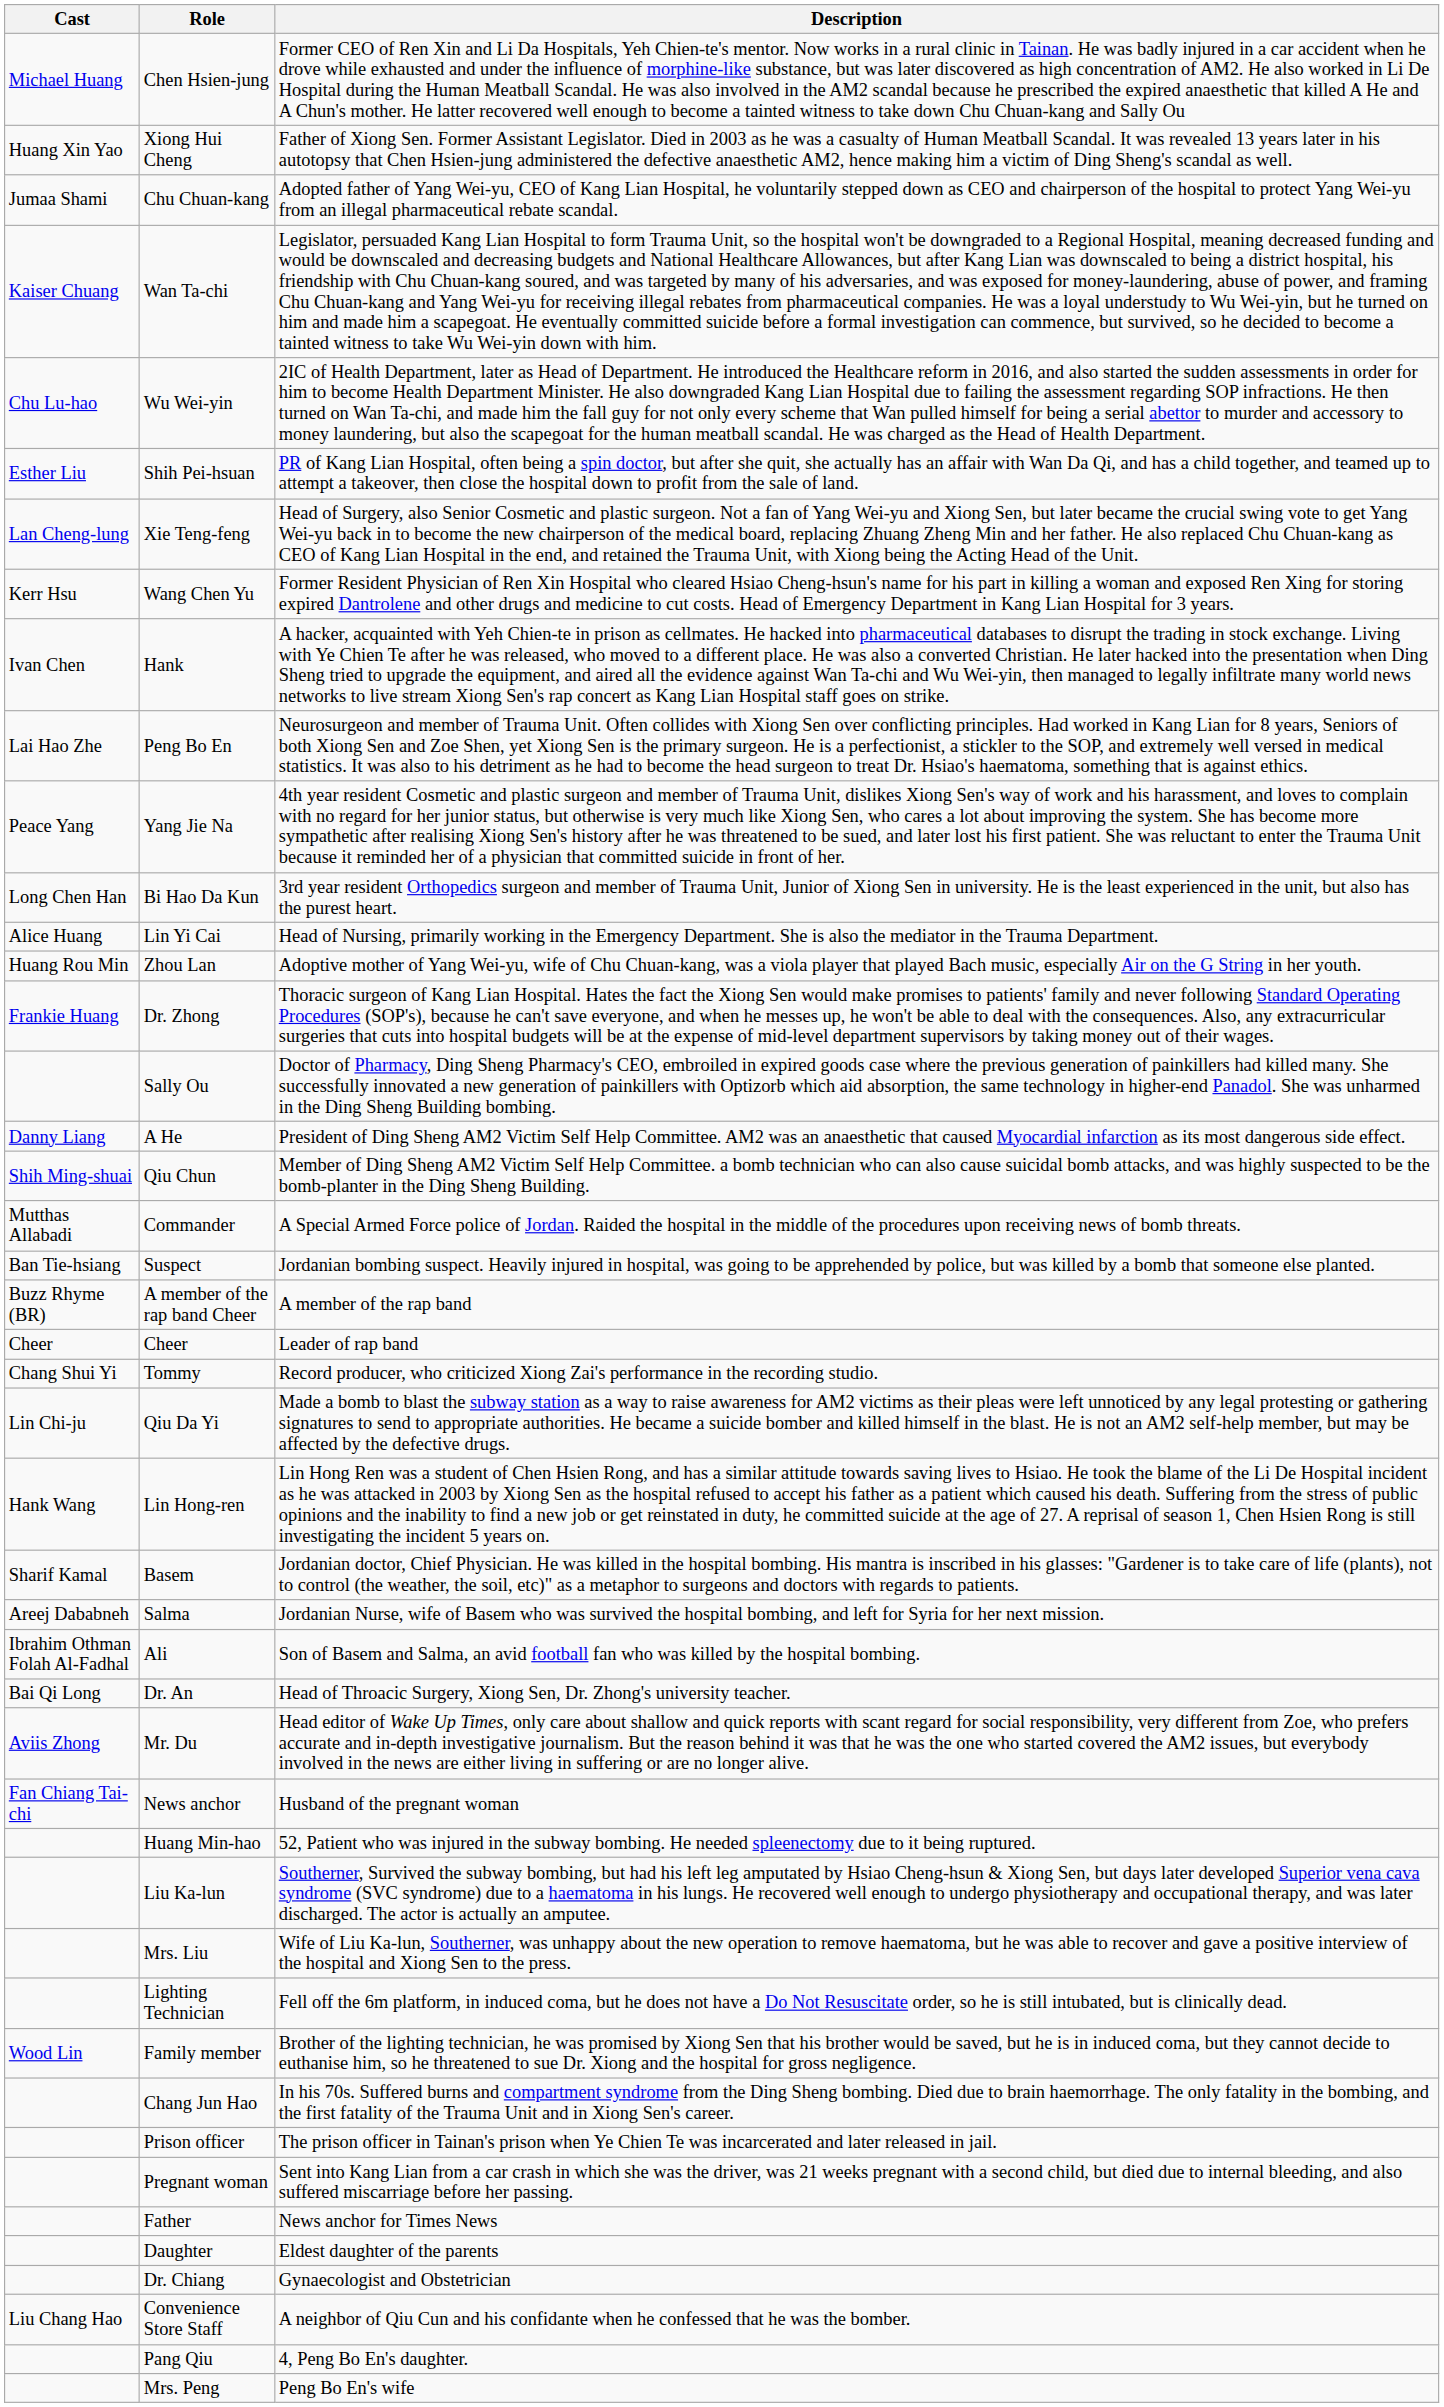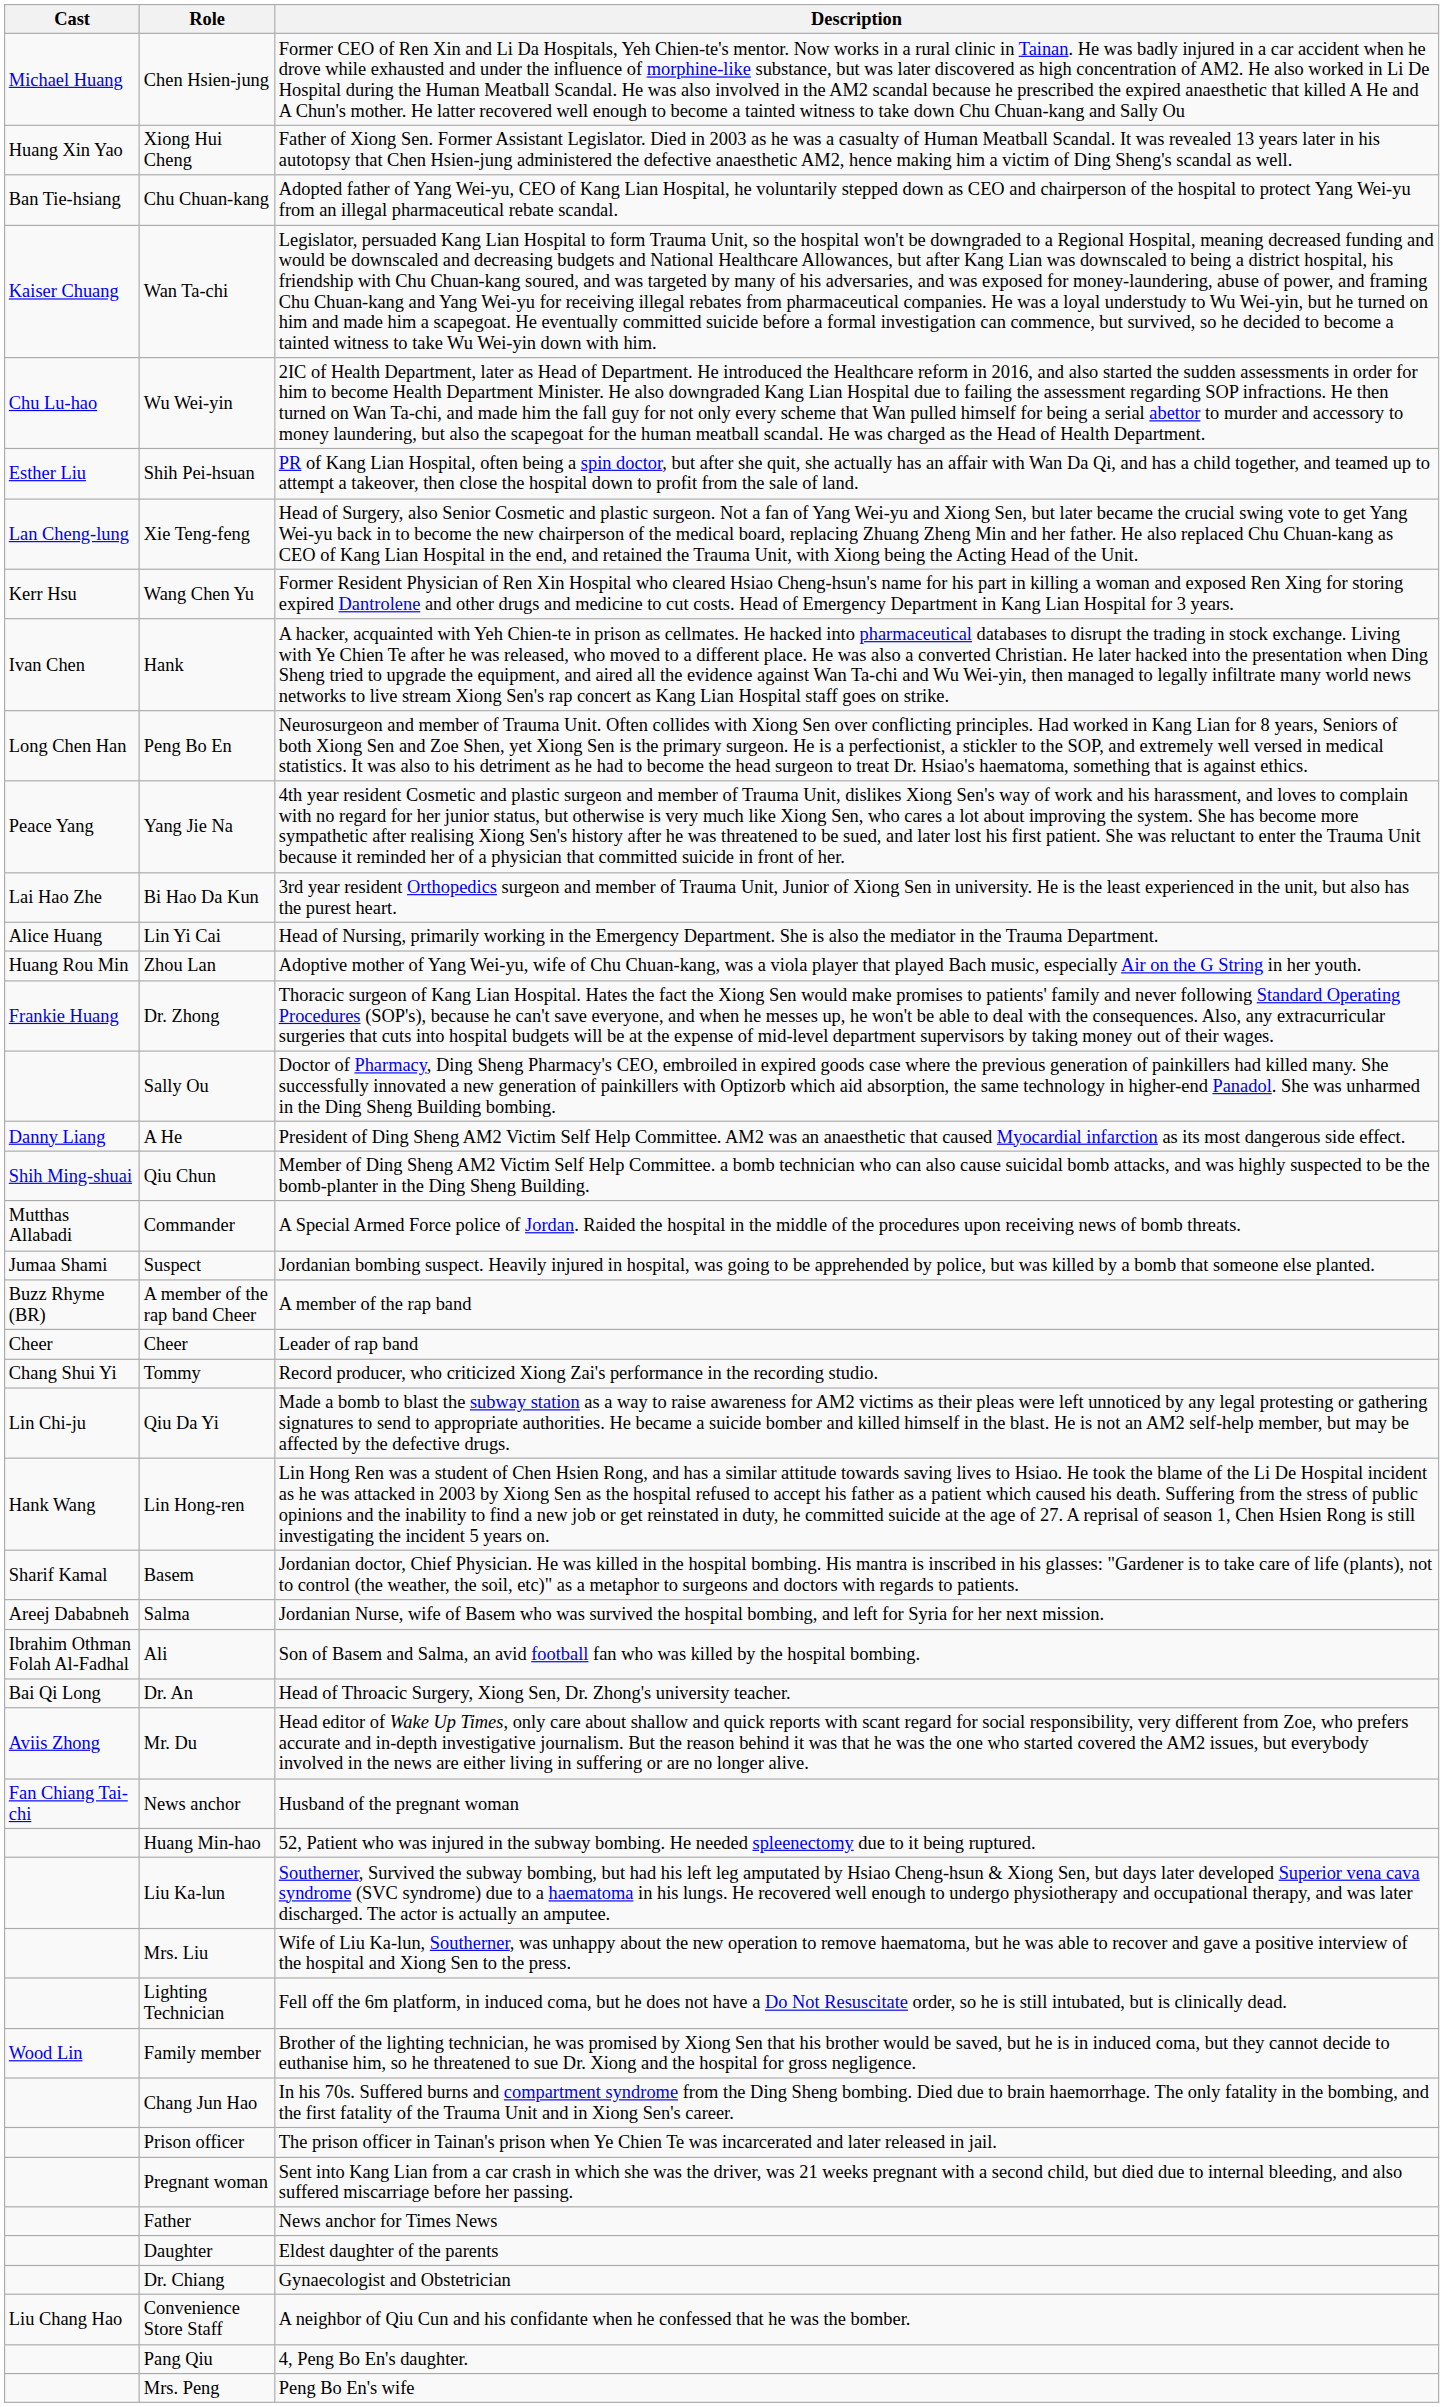Chu Chuan-kang | Cast: Jumaa Shami -> Ban Tie-hsiang
Peng Bo En | Cast: Lai Hao Zhe -> Long Chen Han
Bi Hao Da Kun | Cast: Long Chen Han -> Lai Hao Zhe
Suspect | Cast: Ban Tie-hsiang -> Jumaa Shami
